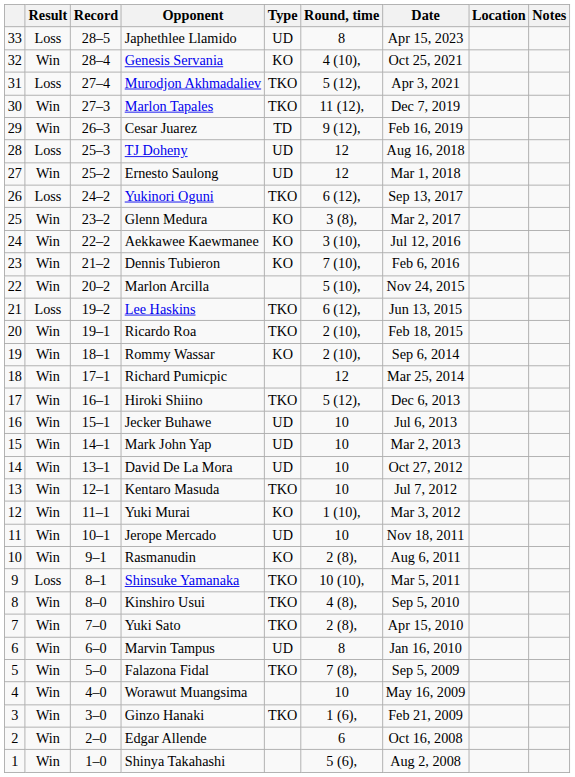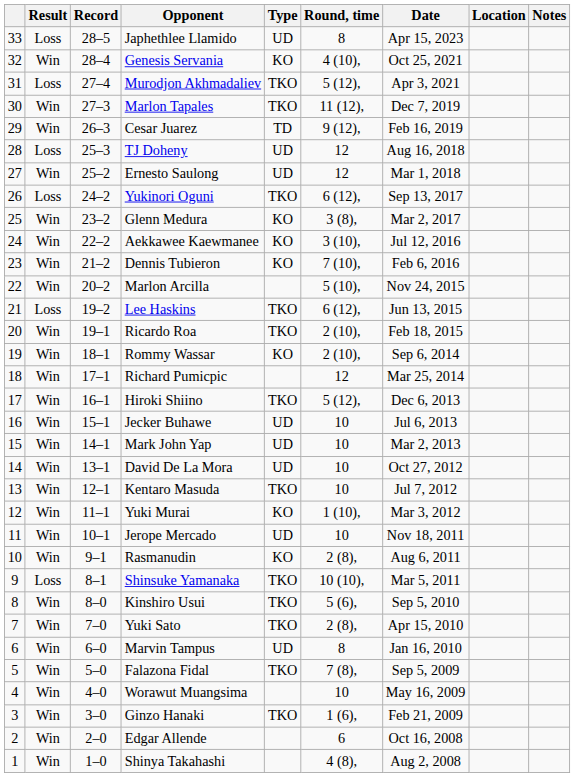Kinshiro Usui | Round, time: 4 (8), -> 5 (6),
Shinya Takahashi | Round, time: 5 (6), -> 4 (8),
